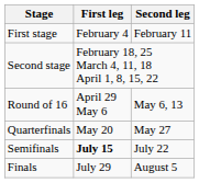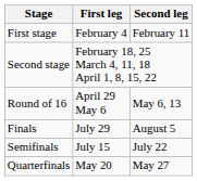rows swapped: Quarterfinals <-> Finals
Semifinals | First leg: bold -> normal
